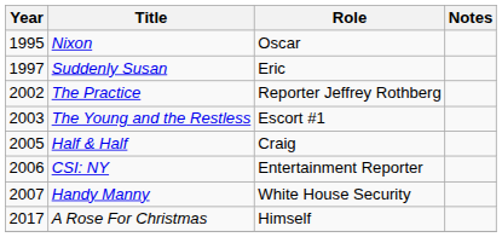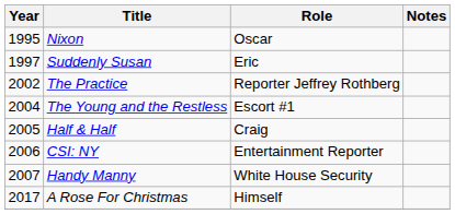The Young and the Restless | Year: 2003 -> 2004
